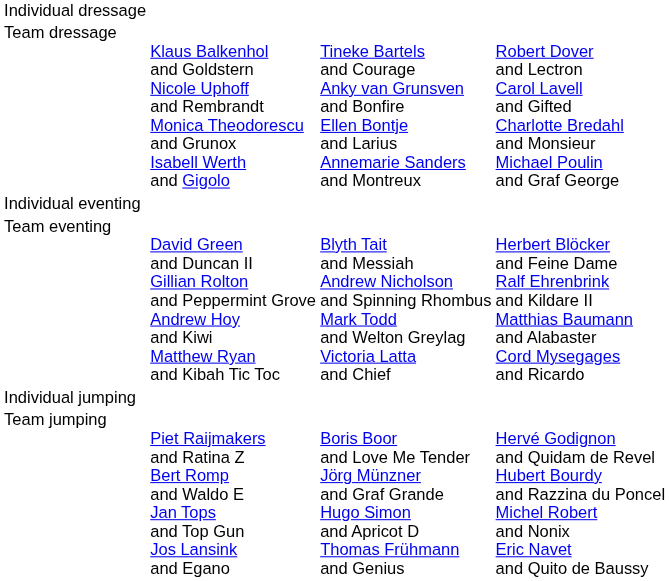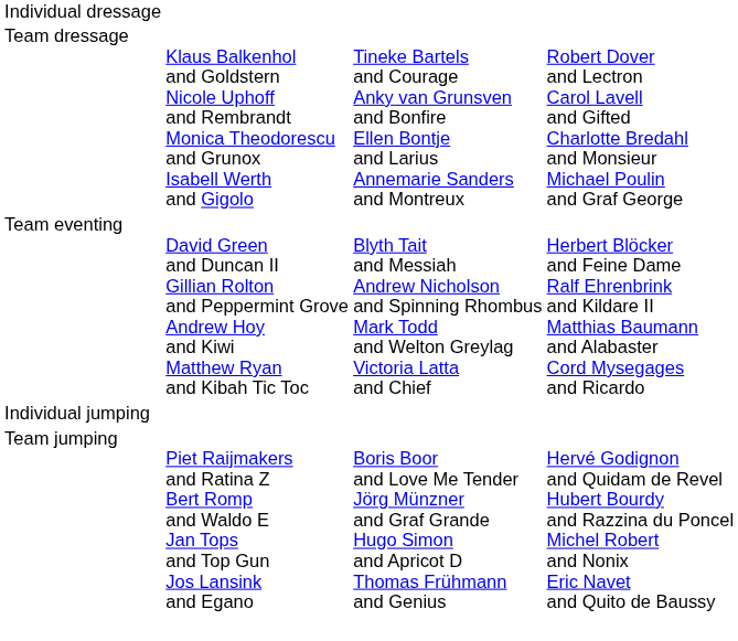- row: Individual eventing
